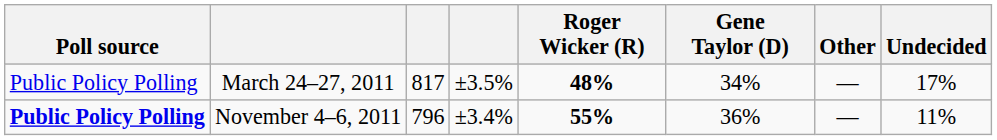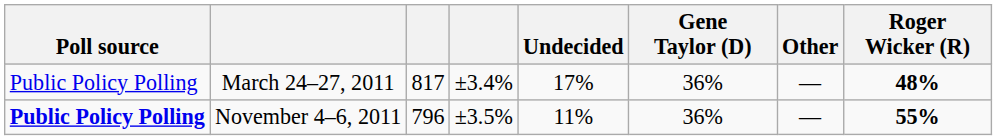columns swapped: Roger Wicker (R) <-> Undecided
March 24–27, 2011 | column 4: ±3.5% -> ±3.4%
March 24–27, 2011 | Gene Taylor (D): 34% -> 36%
November 4–6, 2011 | column 4: ±3.4% -> ±3.5%
